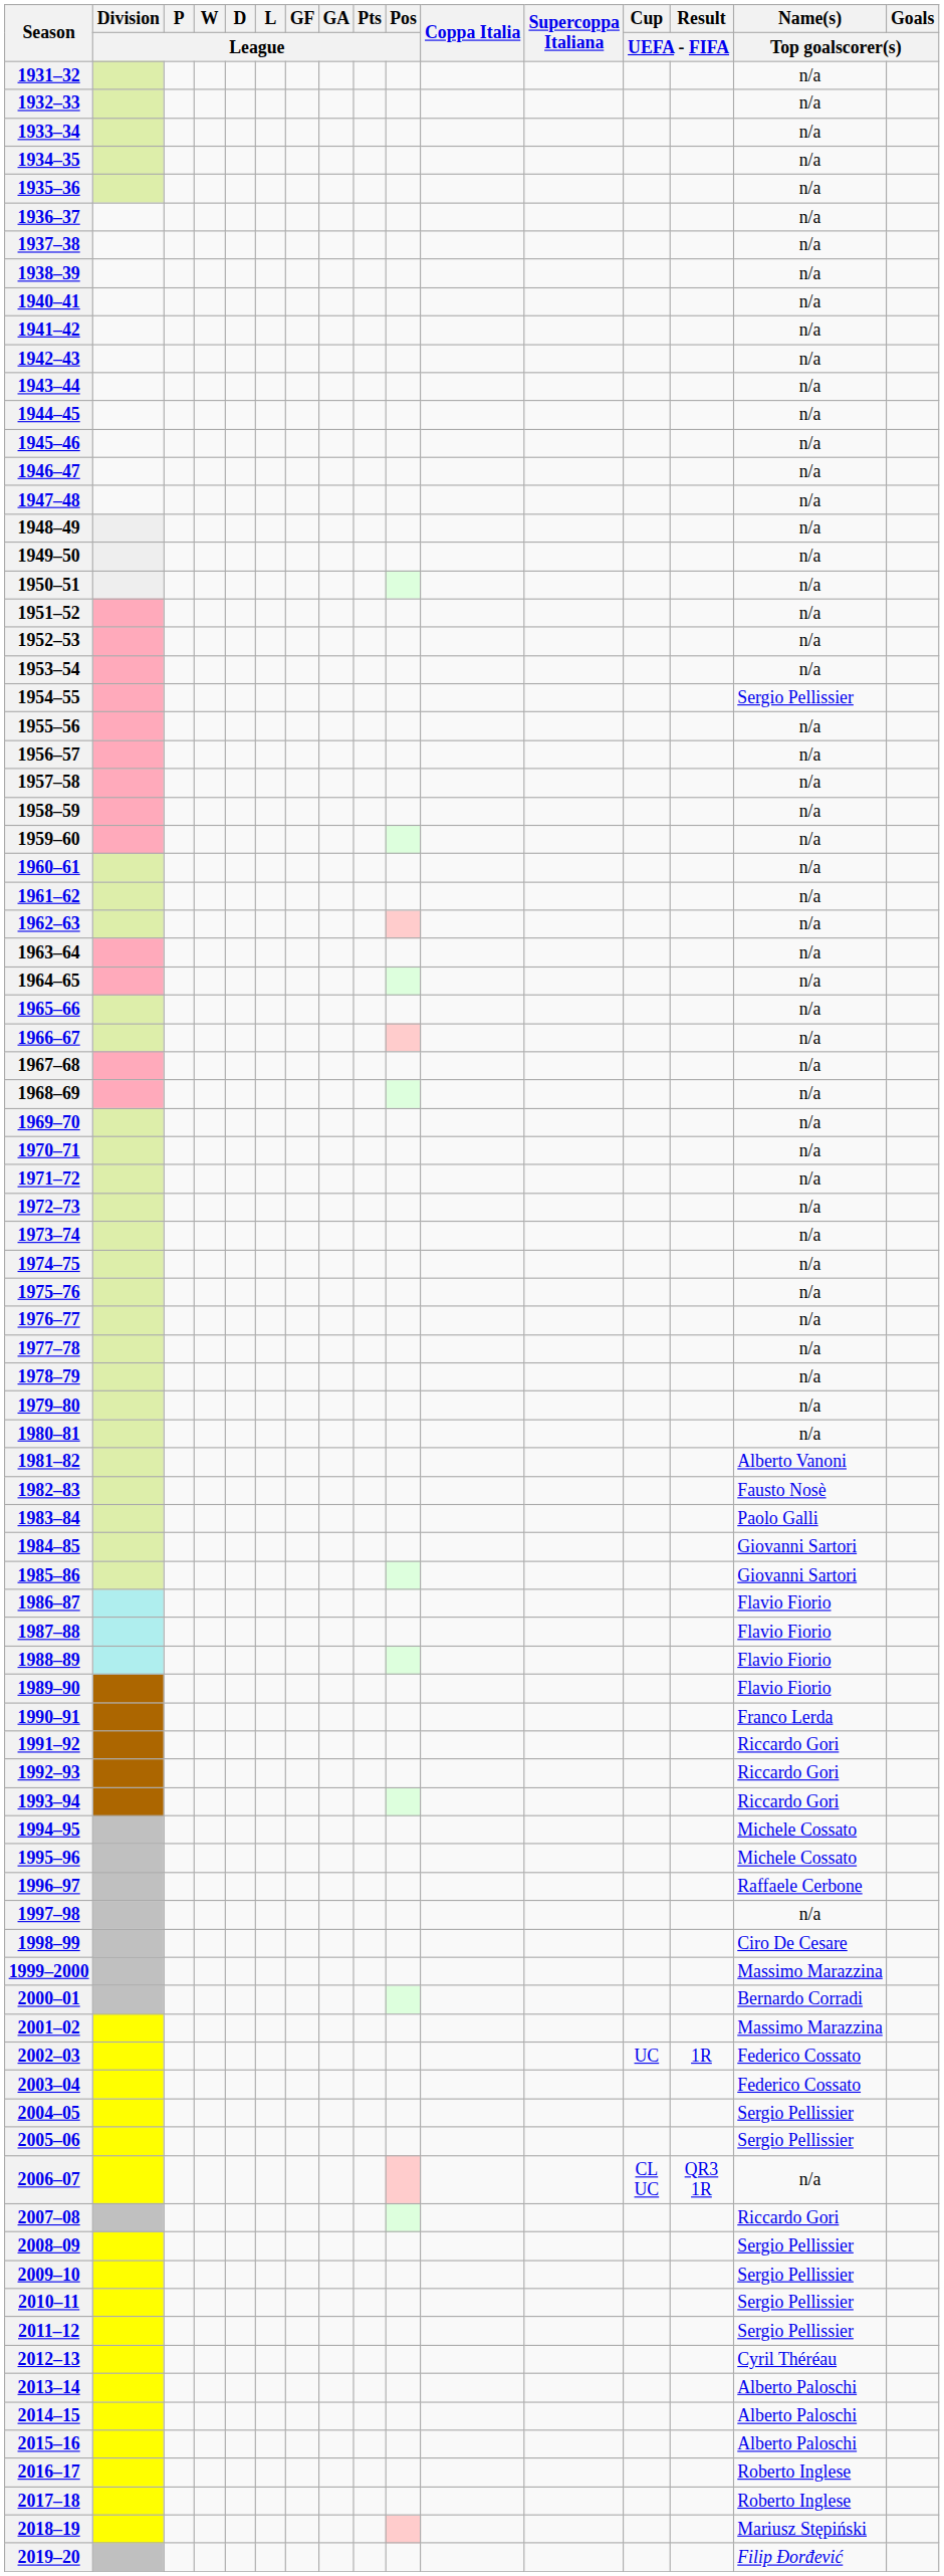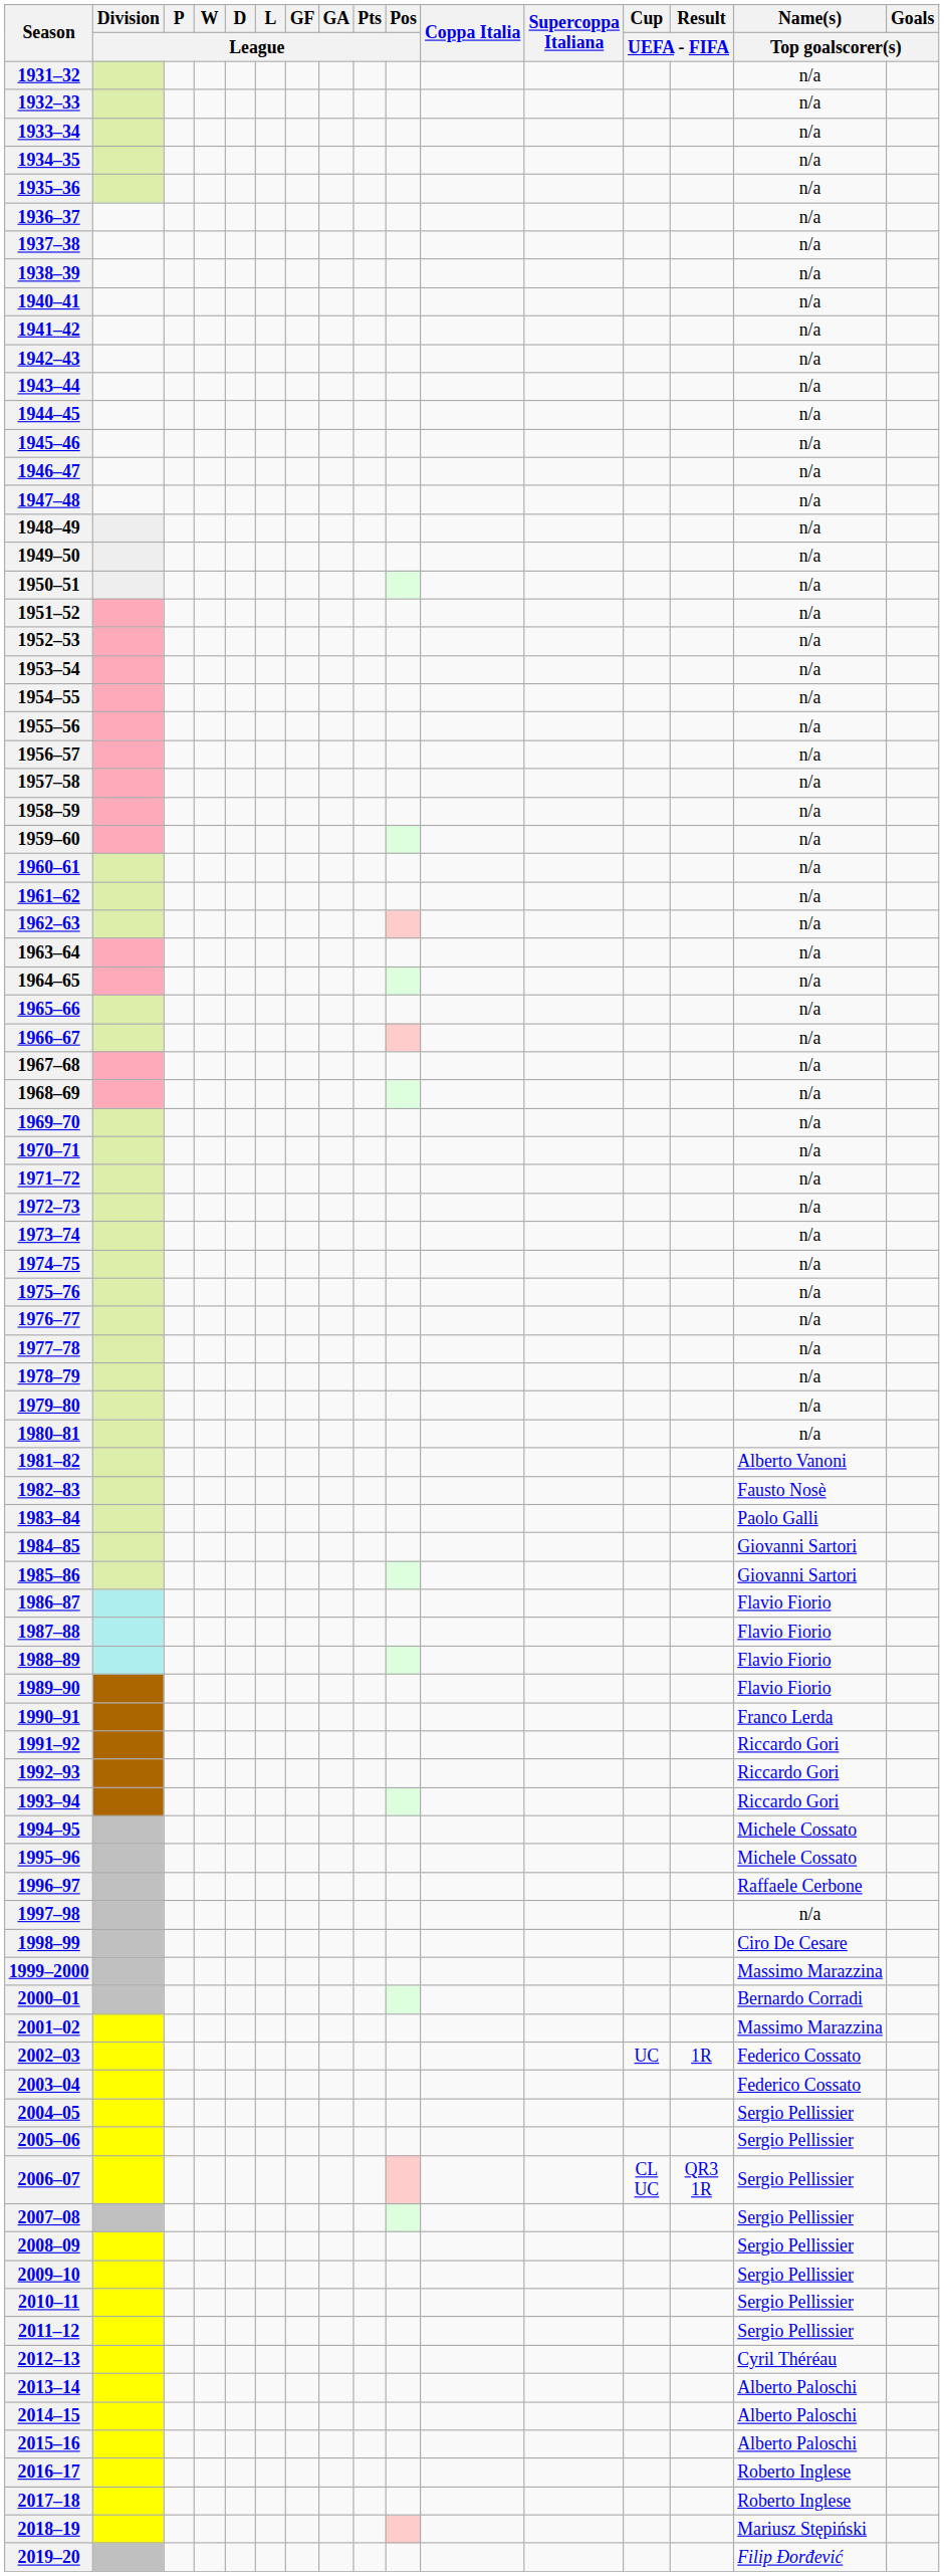1954–55 | Name(s) / Top goalscorer(s): Sergio Pellissier -> n/a
2006–07 | Name(s) / Top goalscorer(s): n/a -> Sergio Pellissier
2007–08 | Name(s) / Top goalscorer(s): Riccardo Gori -> Sergio Pellissier
